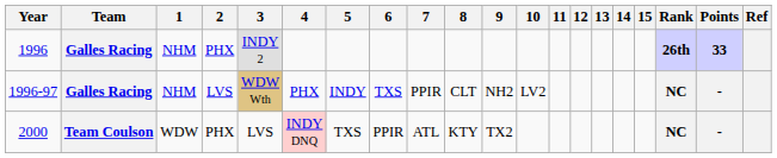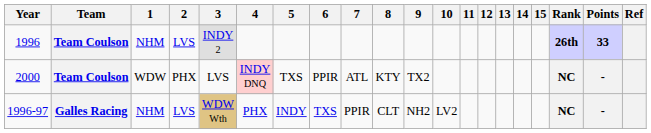1996 | Team: Galles Racing -> Team Coulson
1996 | 2: PHX -> LVS
rows swapped: 1996-97 <-> 2000
